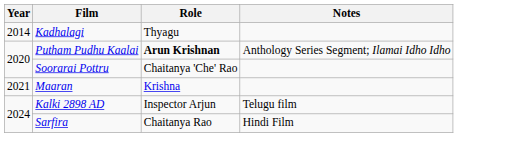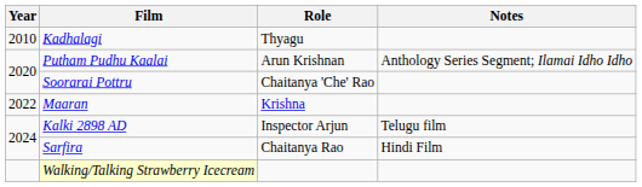Kadhalagi | Year: 2014 -> 2010
Putham Pudhu Kaalai | Role: bold -> normal
Maaran | Year: 2021 -> 2022
+ row: Walking/Talking Strawberry Icecream
